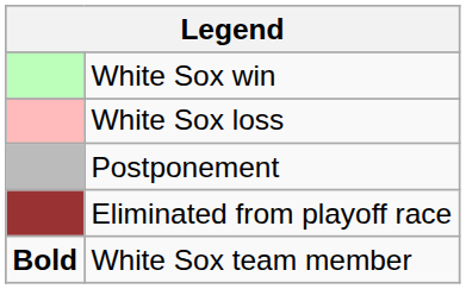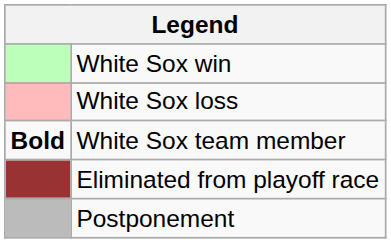rows swapped: Postponement <-> White Sox team member
